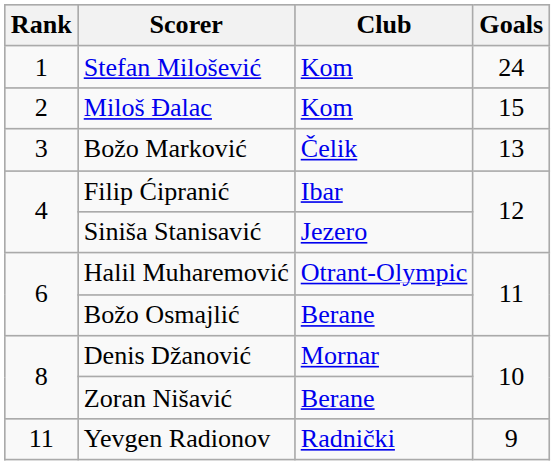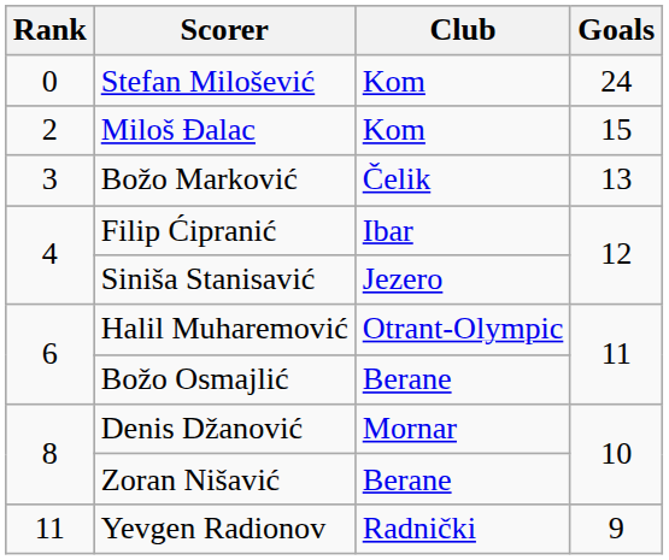Stefan Milošević | Rank: 1 -> 0
